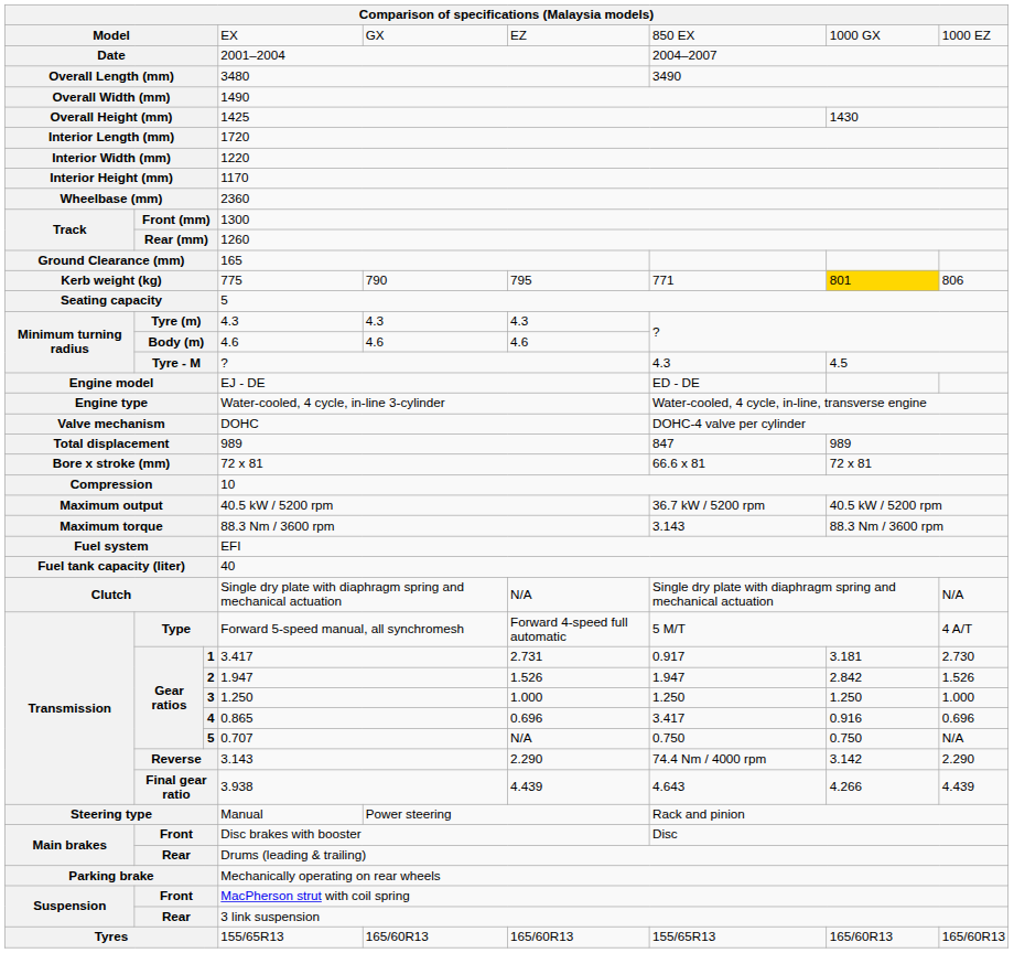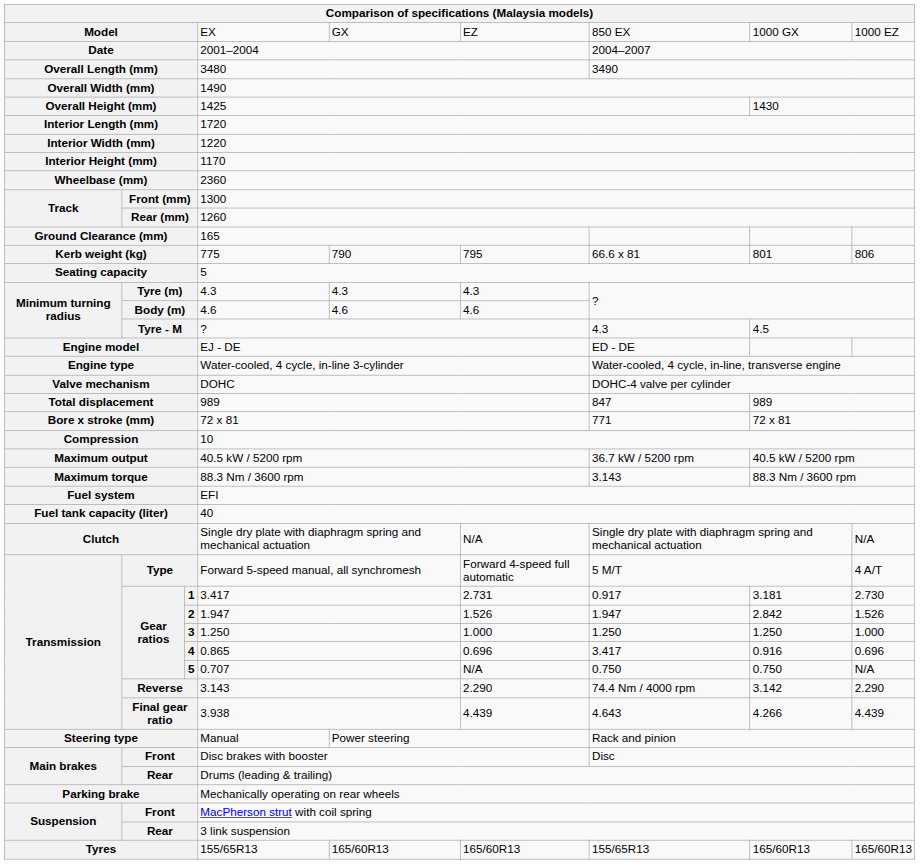Kerb weight (kg) | column 7: 771 -> 66.6 x 81
Kerb weight (kg) | column 8: gold background -> no background
Bore x stroke (mm) | column 7: 66.6 x 81 -> 771
